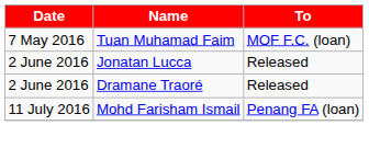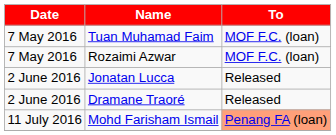+ row: 7 May 2016 | Rozaimi Azwar | MOF F.C. (loan)
Mohd Farisham Ismail | To: no background -> lightsalmon background
